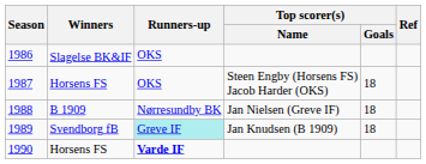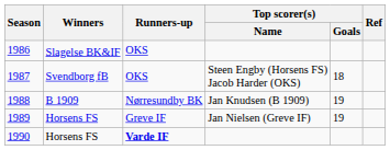1987 | Winners: Horsens FS -> Svendborg fB
1988 | Top scorer(s) / Name: Jan Nielsen (Greve IF) -> Jan Knudsen (B 1909)
1988 | Top scorer(s) / Goals: 18 -> 19
1989 | Winners: Svendborg fB -> Horsens FS
1989 | Runners-up: paleturquoise background -> no background
1989 | Top scorer(s) / Name: Jan Knudsen (B 1909) -> Jan Nielsen (Greve IF)
1989 | Top scorer(s) / Goals: 18 -> 19
